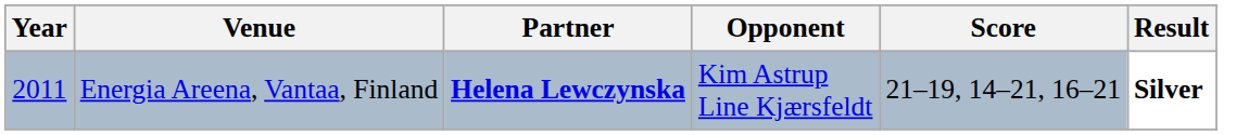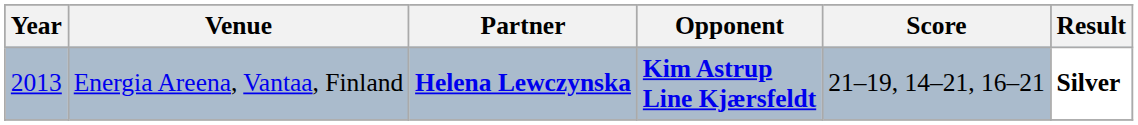Energia Areena, Vantaa, Finland | Year: 2011 -> 2013
Energia Areena, Vantaa, Finland | Opponent: normal -> bold
